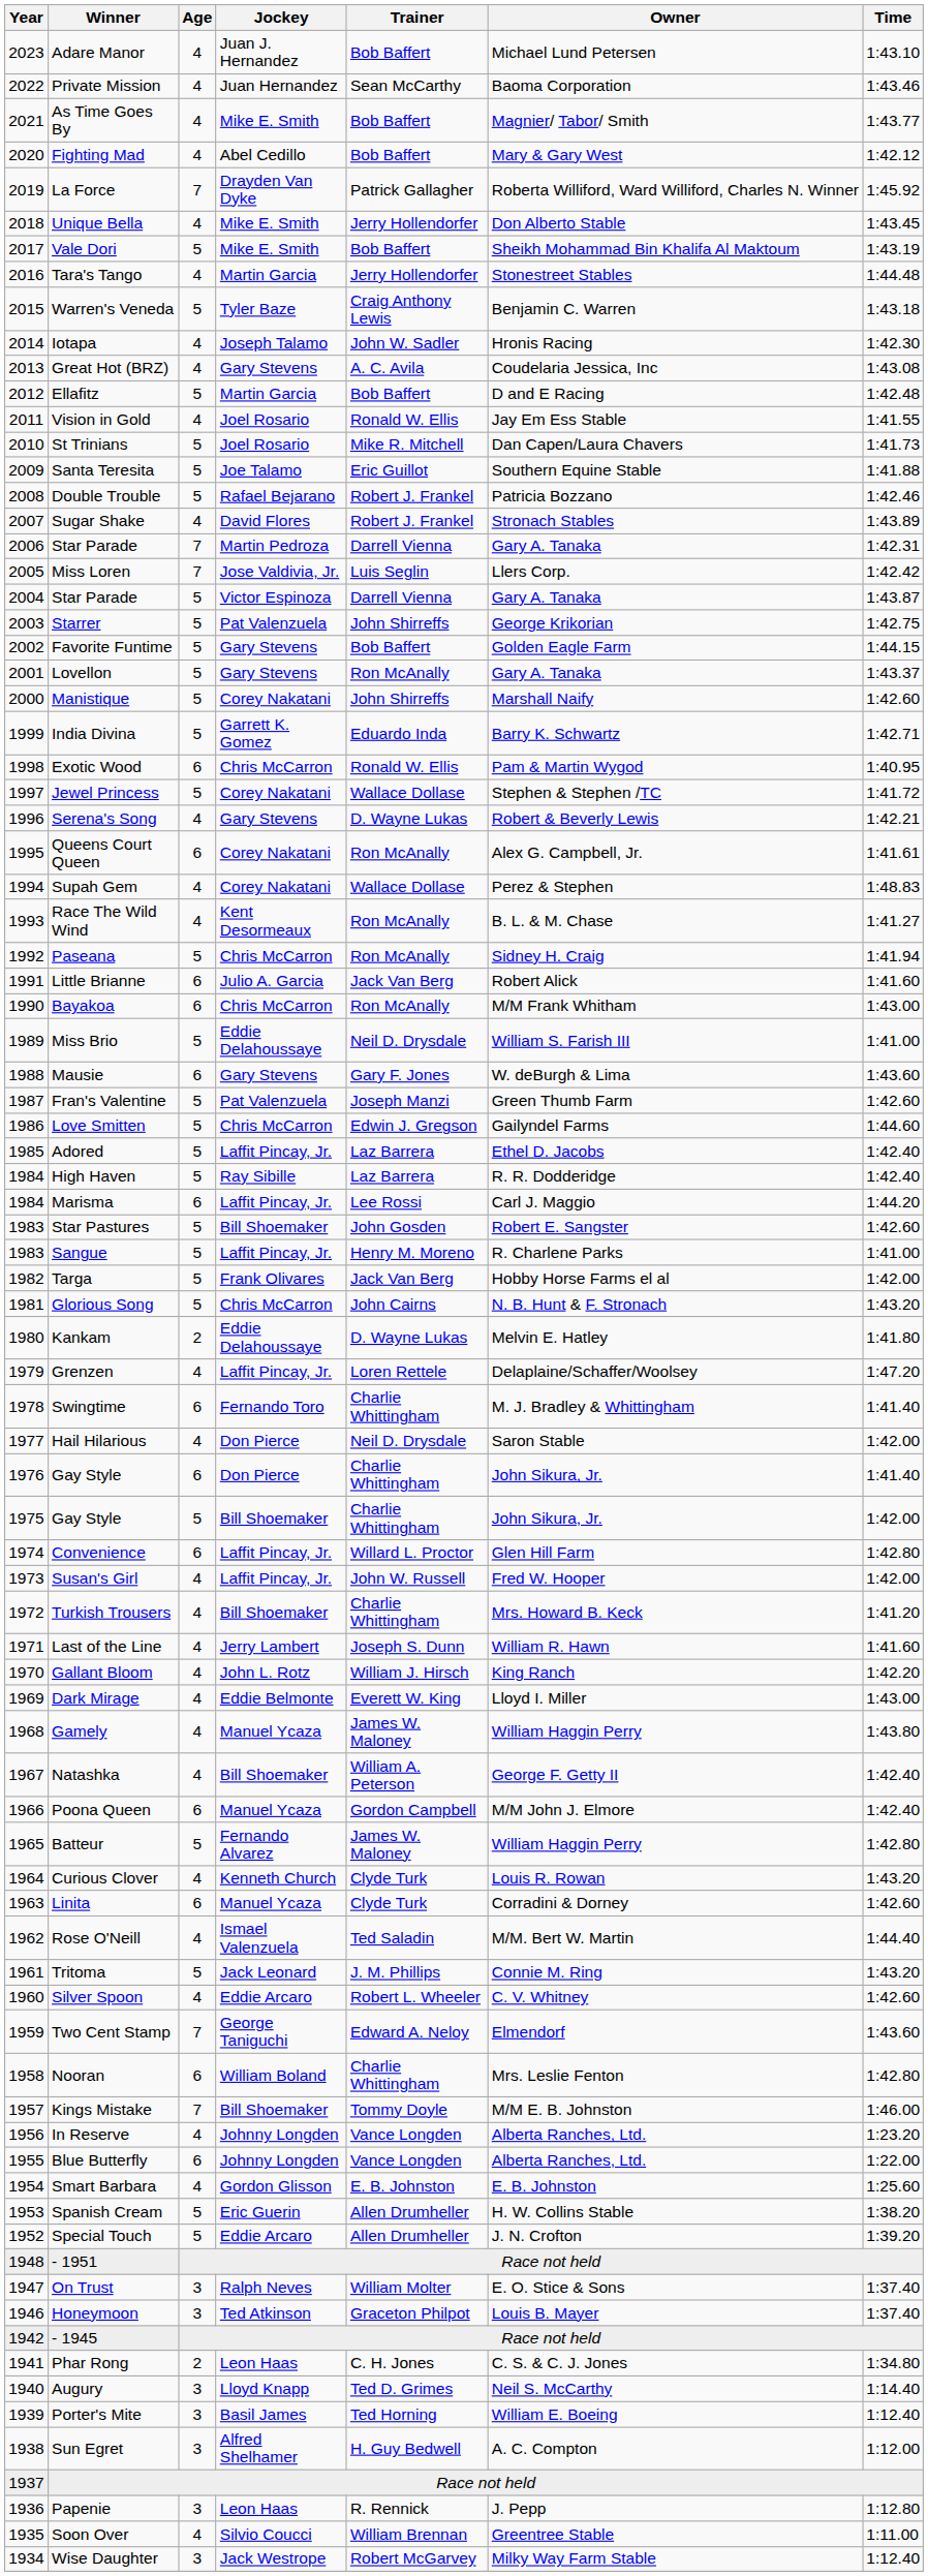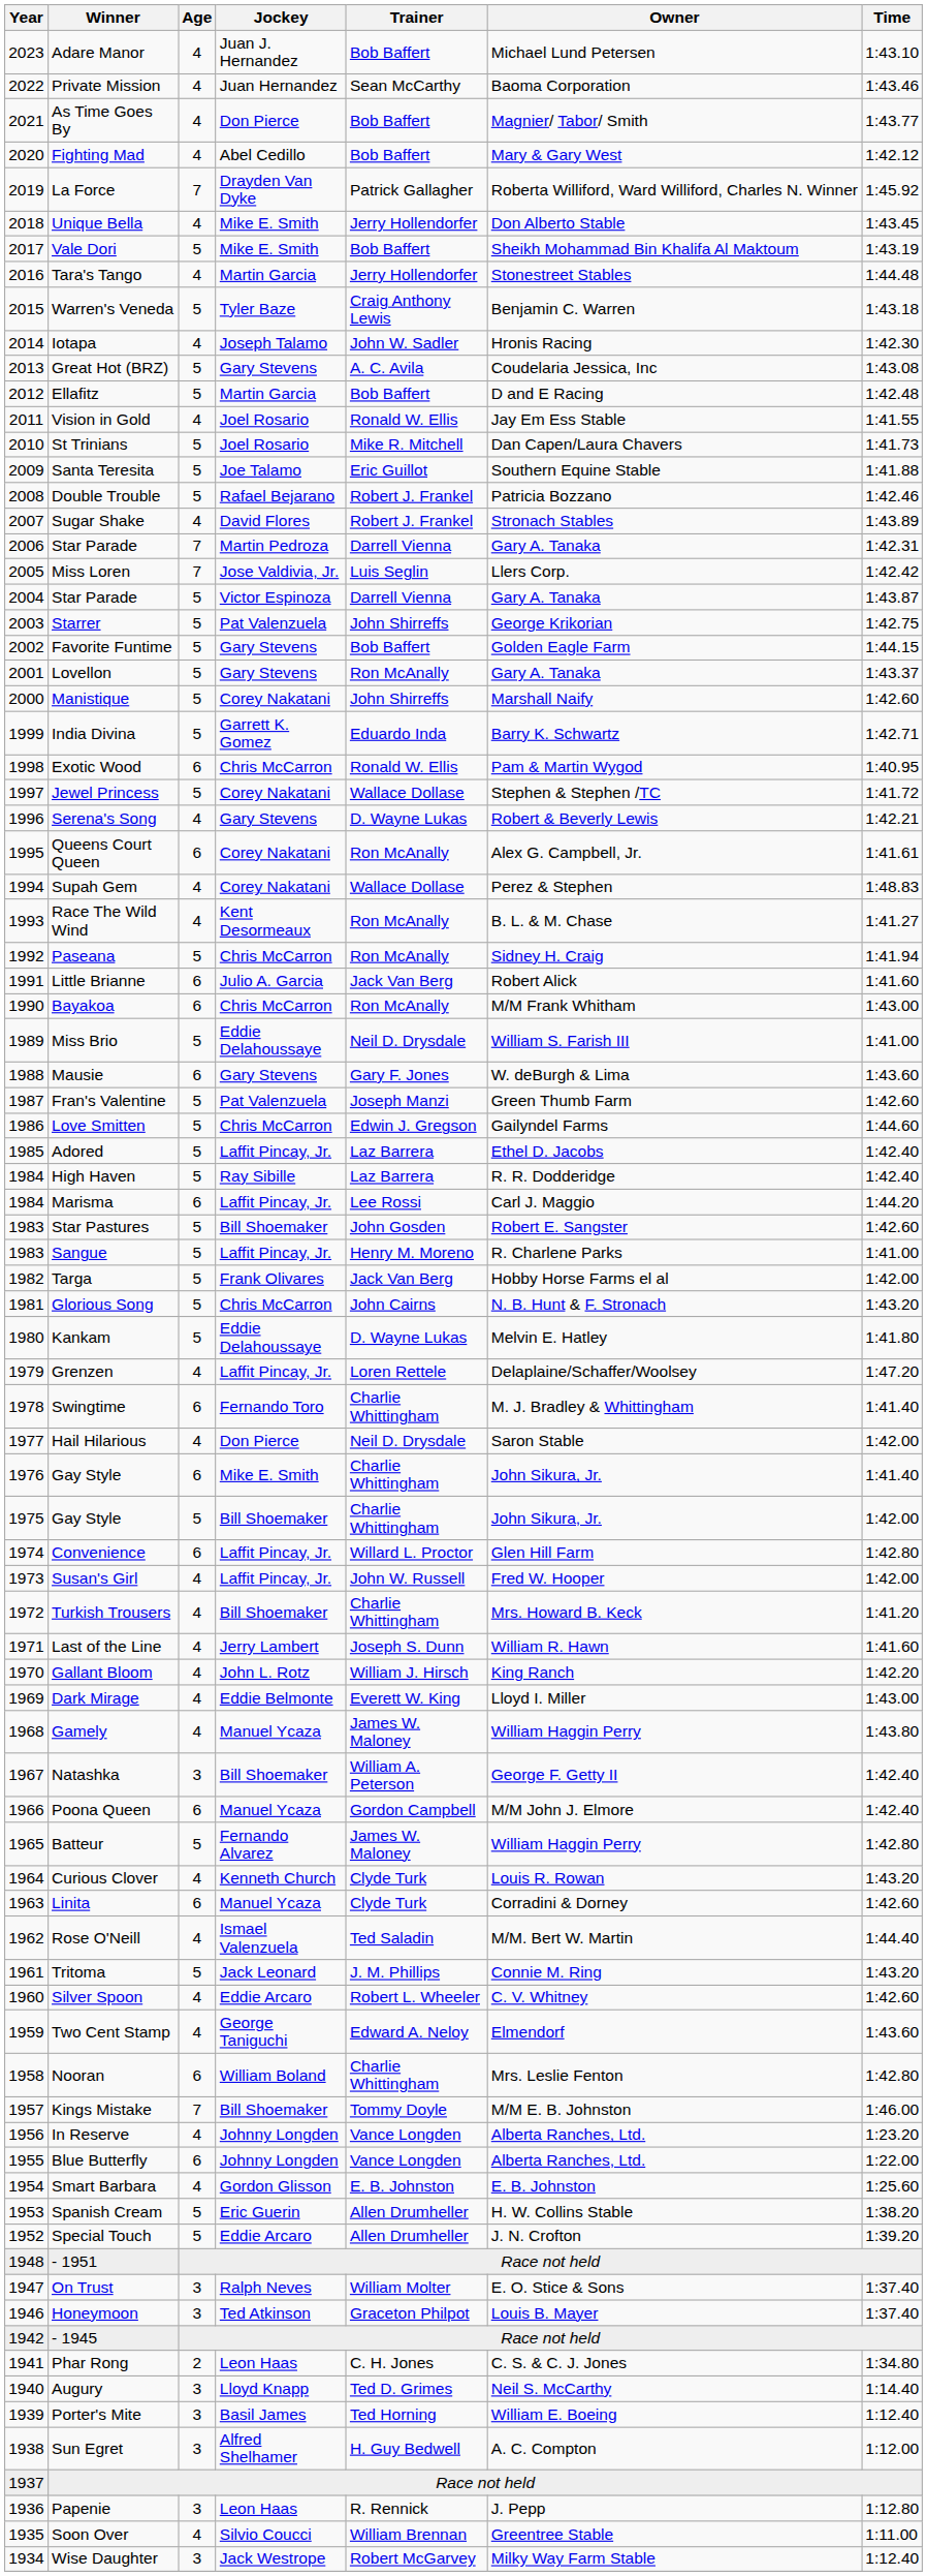As Time Goes By | Jockey: Mike E. Smith -> Don Pierce
Great Hot (BRZ) | Age: 4 -> 5
Kankam | Age: 2 -> 5
1976 / Gay Style | Jockey: Don Pierce -> Mike E. Smith
Natashka | Age: 4 -> 3
Two Cent Stamp | Age: 7 -> 4
